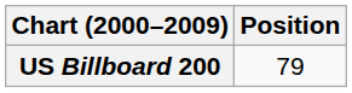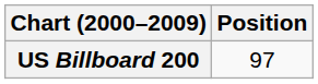US Billboard 200 | Position: 79 -> 97
